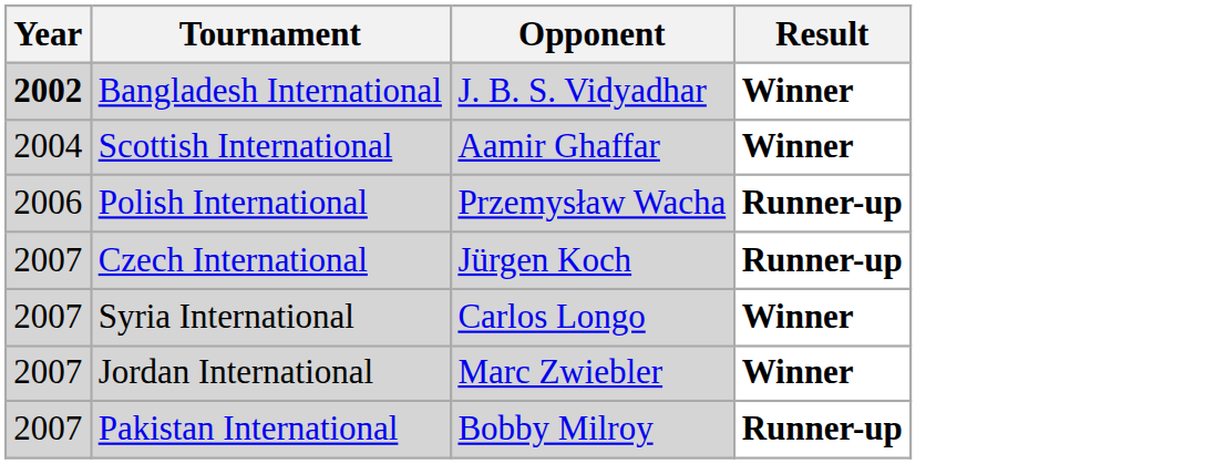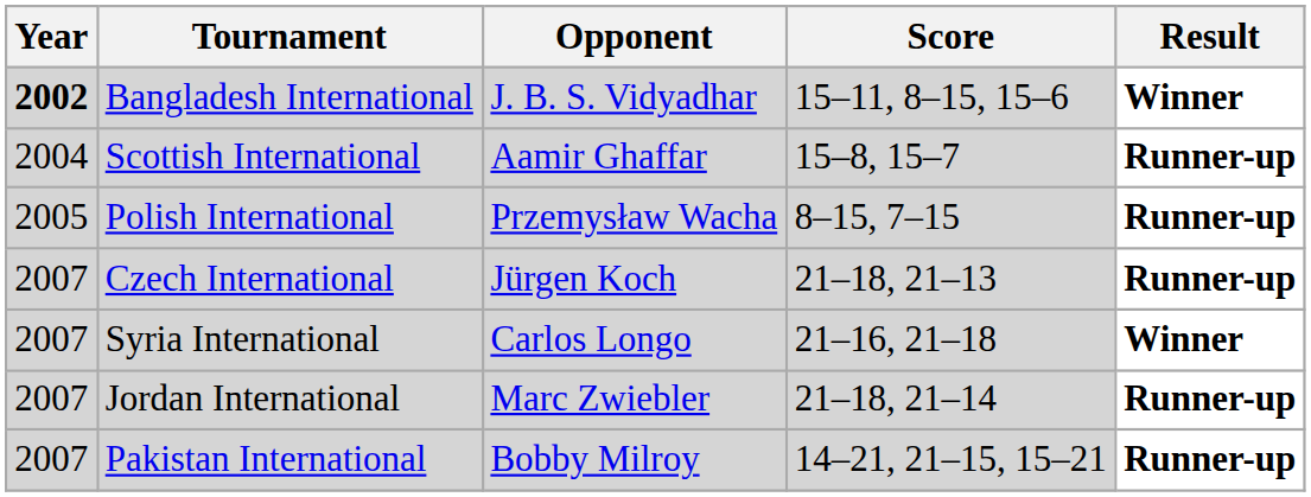+ column: Score | 15–11, 8–15, 15–6 | 15–8, 15–7 | 8–15, 7–15 | 21–18, 21–13 | 21–16, 21–18 | 21–18, 21–14 | 14–21, 21–15, 15–21
Scottish International | Result: Winner -> Runner-up
Polish International | Year: 2006 -> 2005
Jordan International | Result: Winner -> Runner-up
